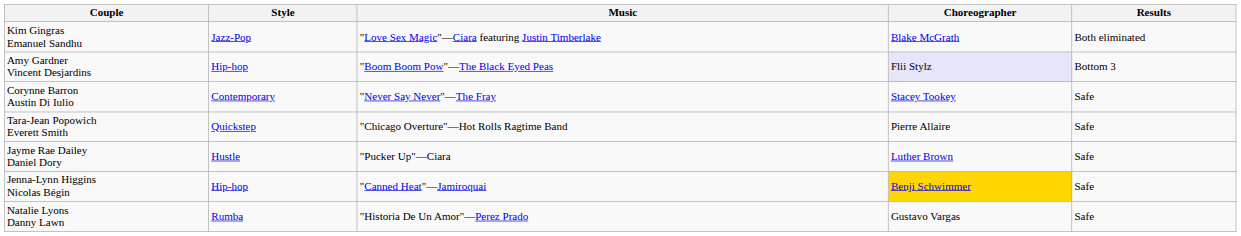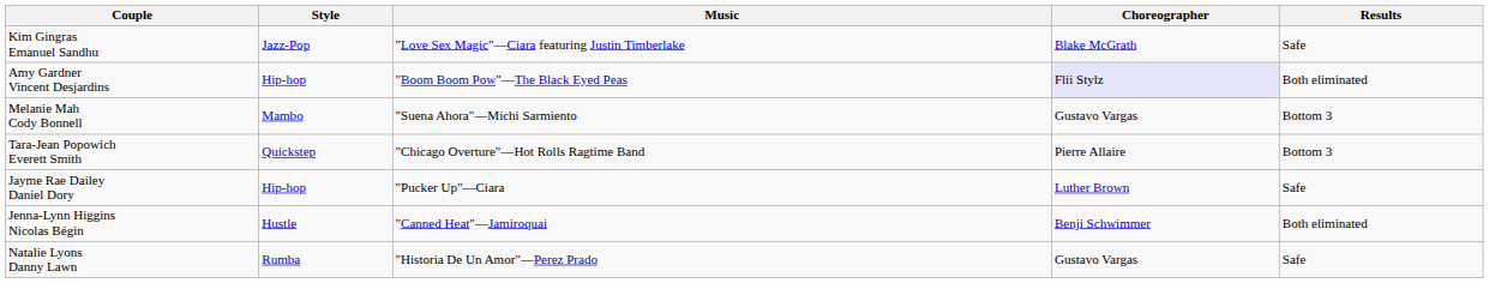Kim Gingras Emanuel Sandhu | Results: Both eliminated -> Safe
Amy Gardner Vincent Desjardins | Results: Bottom 3 -> Both eliminated
- row: Corynne Barron Austin Di Iulio | Contemporary | "Never Say Never"—The Fray | Stacey Tookey | Safe
+ row: Melanie Mah Cody Bonnell | Mambo | "Suena Ahora"—Michi Sarmiento | Gustavo Vargas | Bottom 3
Tara-Jean Popowich Everett Smith | Results: Safe -> Bottom 3
Jayme Rae Dailey Daniel Dory | Style: Hustle -> Hip-hop
Jenna-Lynn Higgins Nicolas Bégin | Style: Hip-hop -> Hustle
Jenna-Lynn Higgins Nicolas Bégin | Choreographer: gold background -> no background
Jenna-Lynn Higgins Nicolas Bégin | Results: Safe -> Both eliminated
